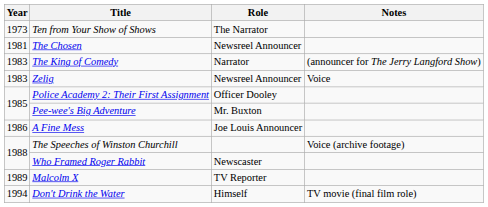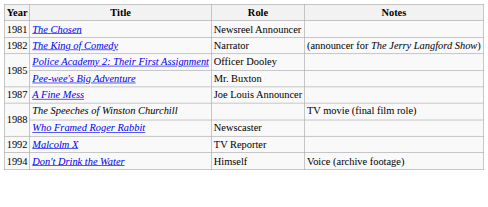- row: 1973 | Ten from Your Show of Shows | The Narrator
The King of Comedy | Year: 1983 -> 1982
- row: 1983 | Zelig | Newsreel Announcer | Voice
A Fine Mess | Year: 1986 -> 1987
The Speeches of Winston Churchill | Notes: Voice (archive footage) -> TV movie (final film role)
Malcolm X | Year: 1989 -> 1992
Don't Drink the Water | Notes: TV movie (final film role) -> Voice (archive footage)
